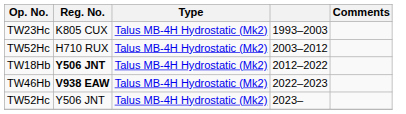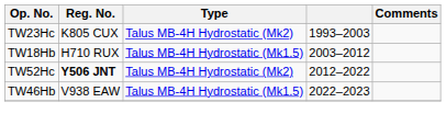2003–2012 | Op. No.: TW52Hc -> TW18Hb
2003–2012 | Type: Talus MB-4H Hydrostatic (Mk2) -> Talus MB-4H Hydrostatic (Mk1.5)
2012–2022 | Op. No.: TW18Hb -> TW52Hc
2022–2023 | Reg. No.: bold -> normal
2022–2023 | Type: Talus MB-4H Hydrostatic (Mk2) -> Talus MB-4H Hydrostatic (Mk1.5)
- row: TW52Hc | Y506 JNT | Talus MB-4H Hydrostatic (Mk2) | 2023–
